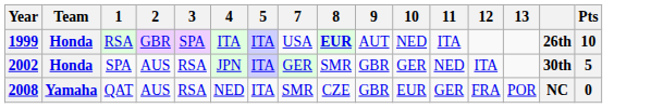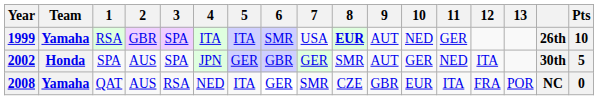+ column: 6 | SMR | GBR | GER
1999 | Team: Honda -> Yamaha
1999 | 11: ITA -> GER
2002 | 3: RSA -> SPA
2002 | 5: ITA -> GER
2002 | 9: GBR -> AUT
2008 | 11: GER -> ITA
